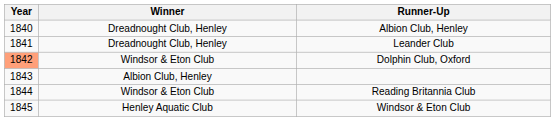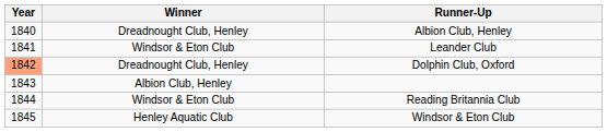Leander Club | Winner: Dreadnought Club, Henley -> Windsor & Eton Club
Dolphin Club, Oxford | Winner: Windsor & Eton Club -> Dreadnought Club, Henley
